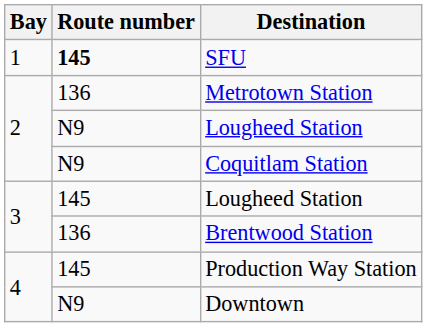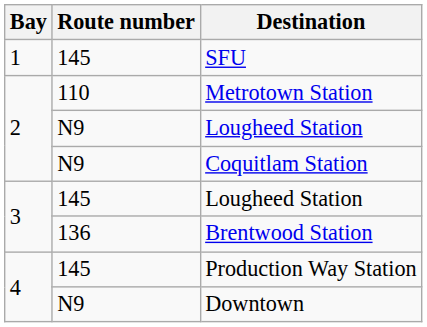SFU | Route number: bold -> normal
Metrotown Station | Route number: 136 -> 110
